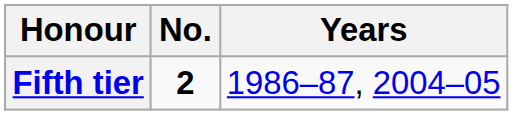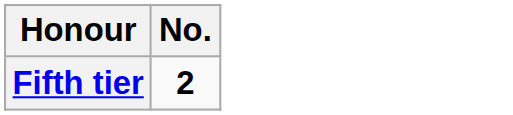- column: Years | 1986–87, 2004–05
